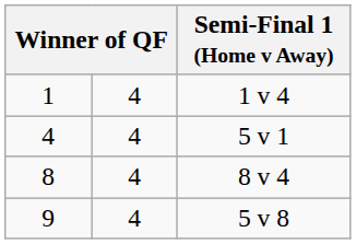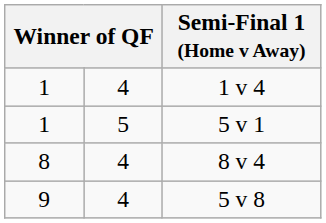5 v 1 | column 1: 4 -> 1
5 v 1 | column 2: 4 -> 5
